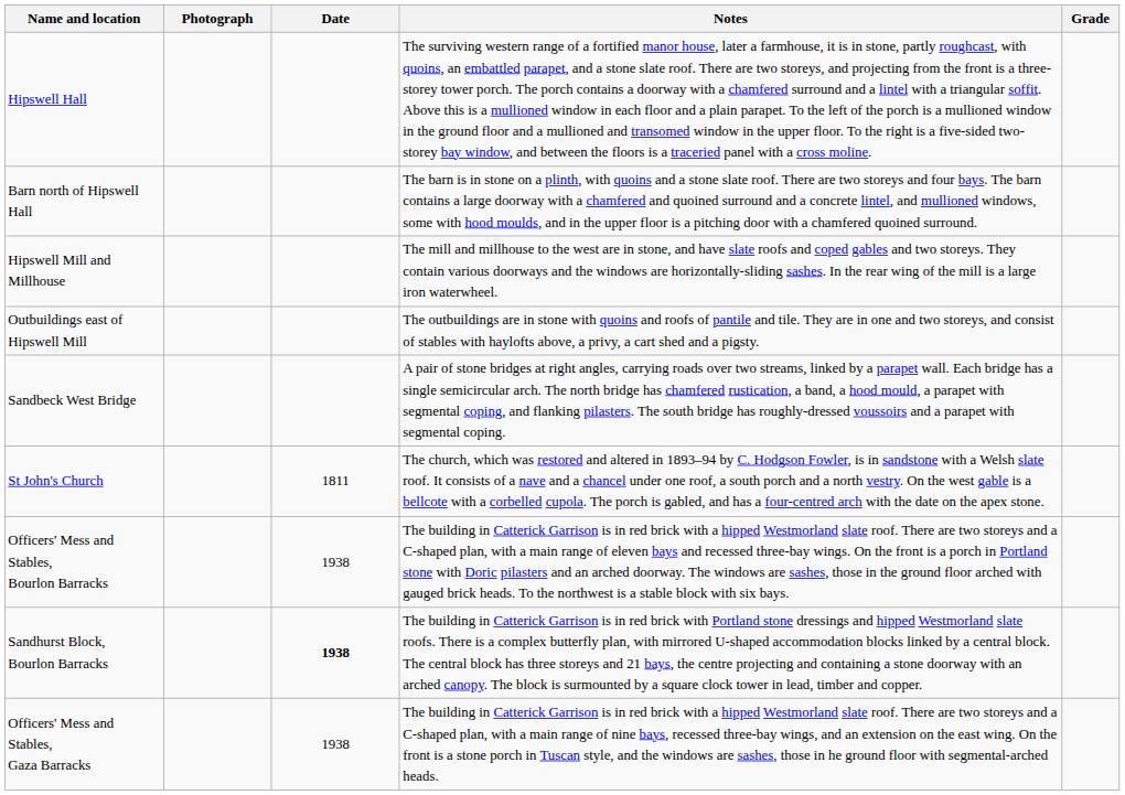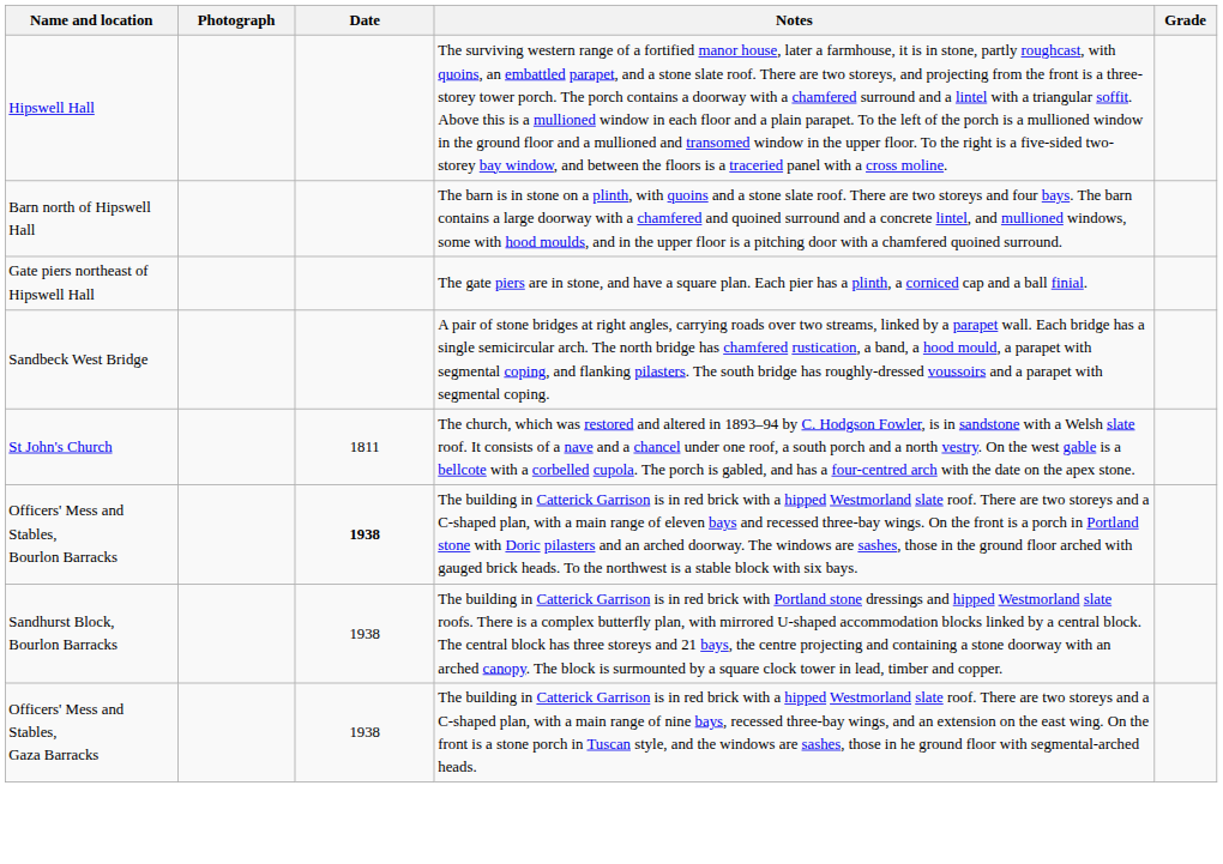+ row: Gate piers northeast of Hipswell Hall | The gate piers are in stone, and have a square plan. Each pier has a plinth, a corniced cap and a ball finial.
- row: Hipswell Mill and Millhouse | The mill and millhouse to the west are in stone, and have slate roofs and coped gables and two storeys. They contain various doorways and the windows are horizontally-sliding sashes. In the rear wing of the mill is a large iron waterwheel.
- row: Outbuildings east of Hipswell Mill | The outbuildings are in stone with quoins and roofs of pantile and tile. They are in one and two storeys, and consist of stables with haylofts above, a privy, a cart shed and a pigsty.
Officers' Mess and Stables, Bourlon Barracks | Date: normal -> bold
Sandhurst Block, Bourlon Barracks | Date: bold -> normal
